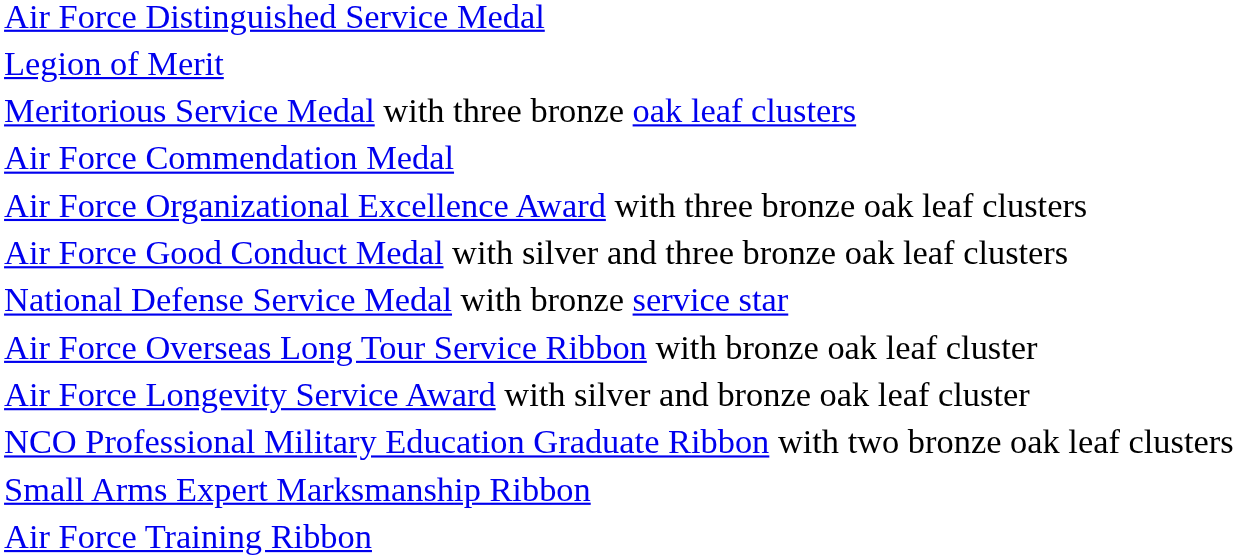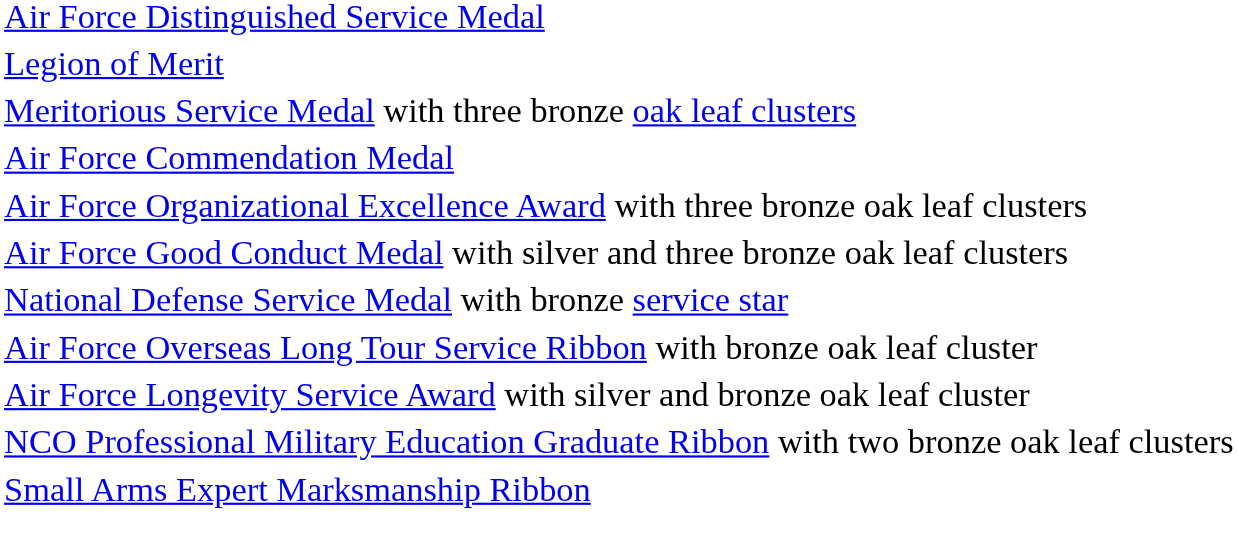- row: Air Force Training Ribbon
